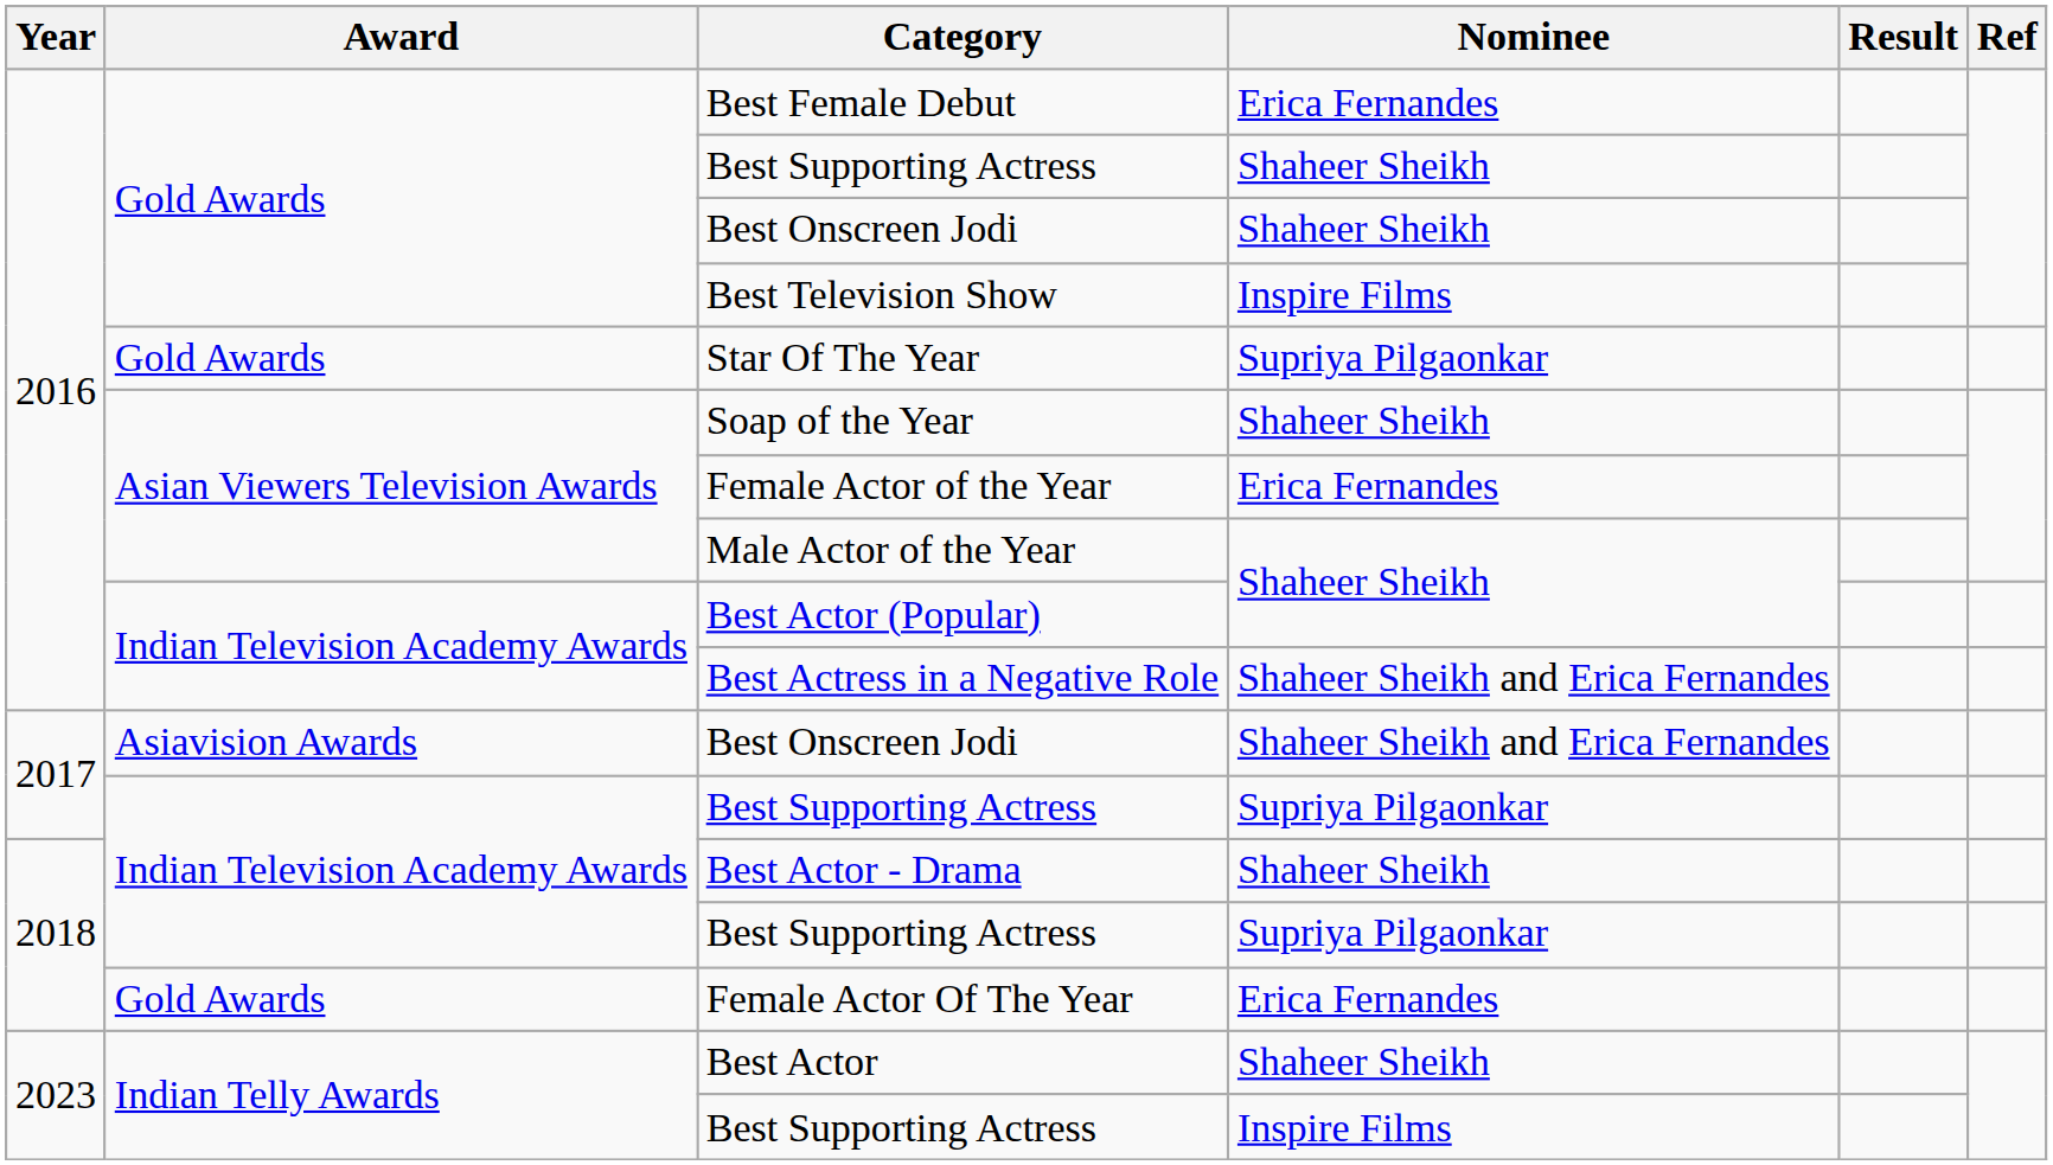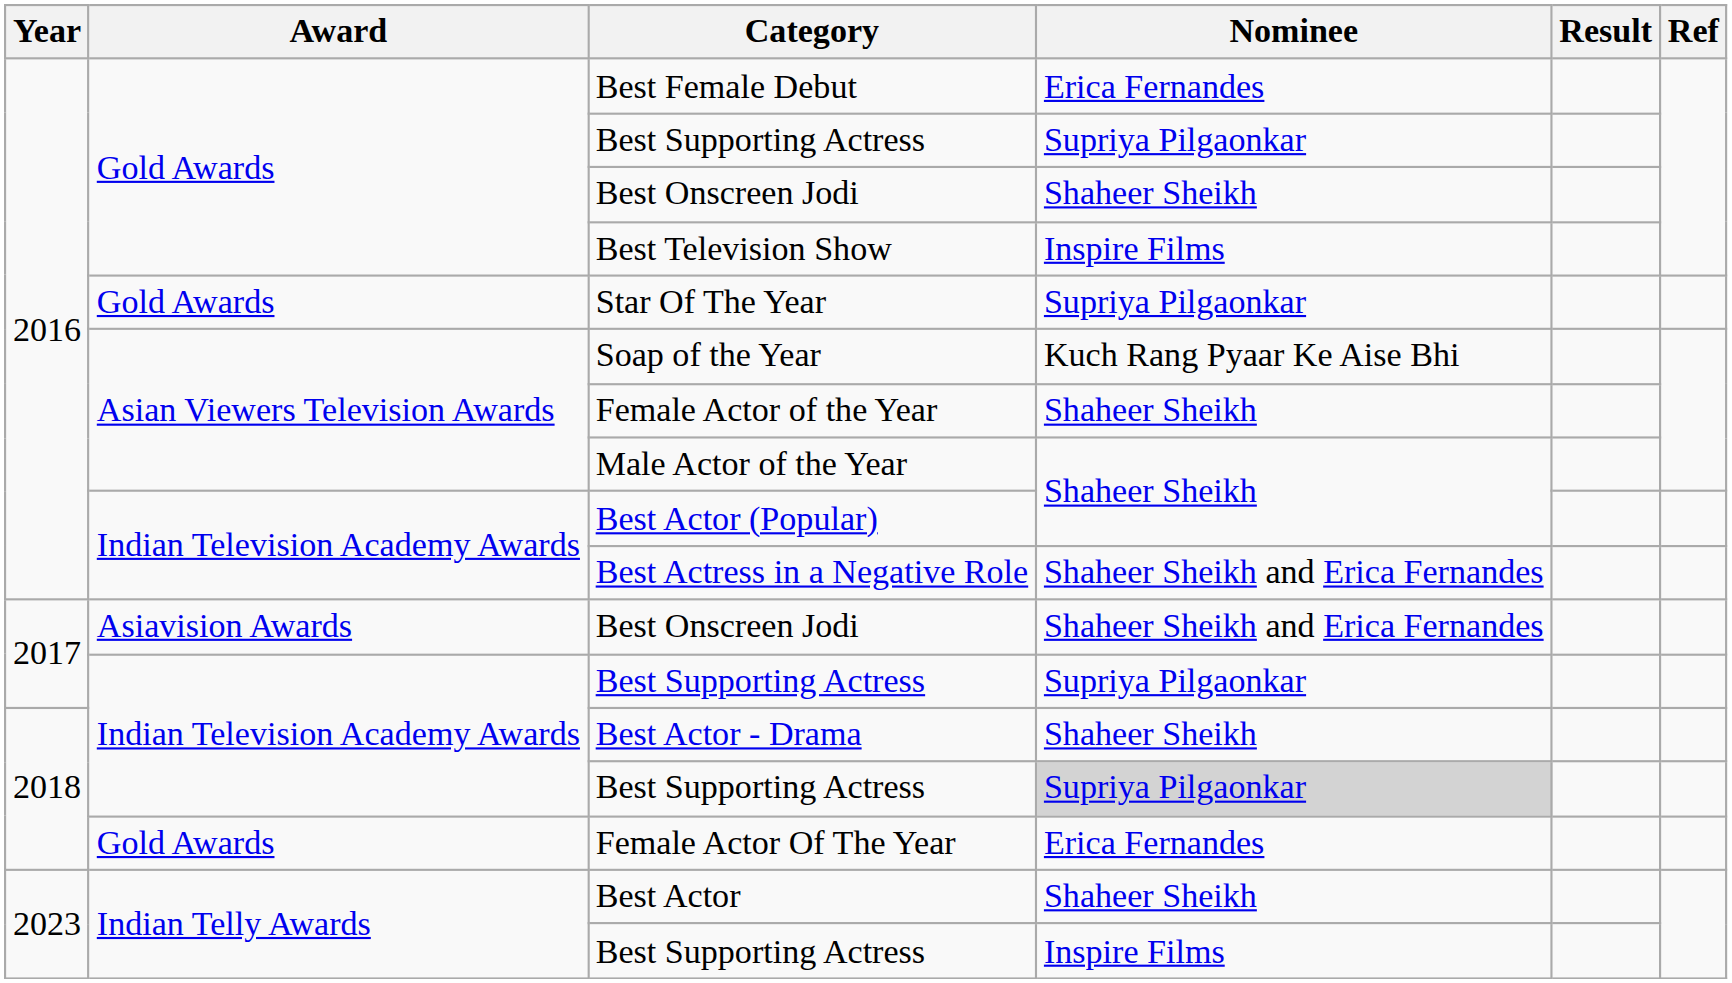2016 / Best Supporting Actress | Nominee: Shaheer Sheikh -> Supriya Pilgaonkar
Soap of the Year | Nominee: Shaheer Sheikh -> Kuch Rang Pyaar Ke Aise Bhi
Female Actor of the Year | Nominee: Erica Fernandes -> Shaheer Sheikh
2018 / Best Supporting Actress | Nominee: no background -> lightgrey background
